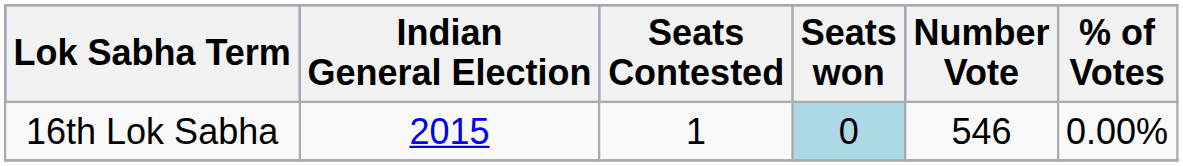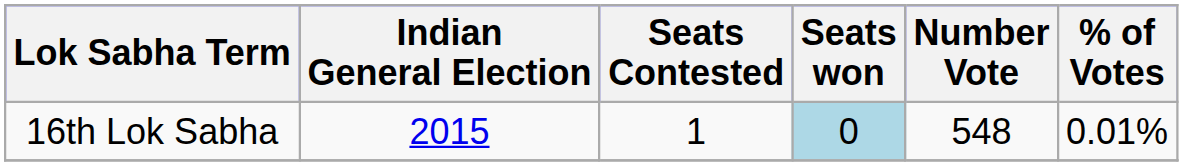16th Lok Sabha | Number Vote: 546 -> 548
16th Lok Sabha | % of Votes: 0.00% -> 0.01%
